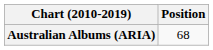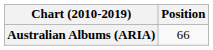Australian Albums (ARIA) | Position: 68 -> 66
